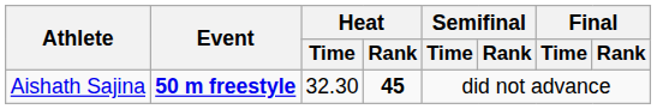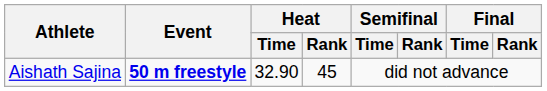Aishath Sajina | Heat / Time: 32.30 -> 32.90
Aishath Sajina | Heat / Rank: bold -> normal
